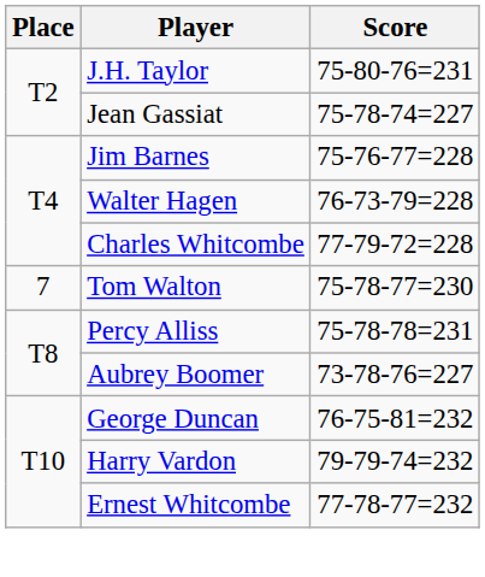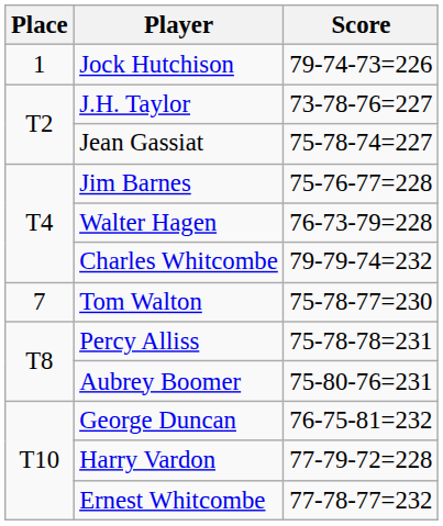+ row: 1 | Jock Hutchison | 79-74-73=226
J.H. Taylor | Score: 75-80-76=231 -> 73-78-76=227
Charles Whitcombe | Score: 77-79-72=228 -> 79-79-74=232
Aubrey Boomer | Score: 73-78-76=227 -> 75-80-76=231
Harry Vardon | Score: 79-79-74=232 -> 77-79-72=228
